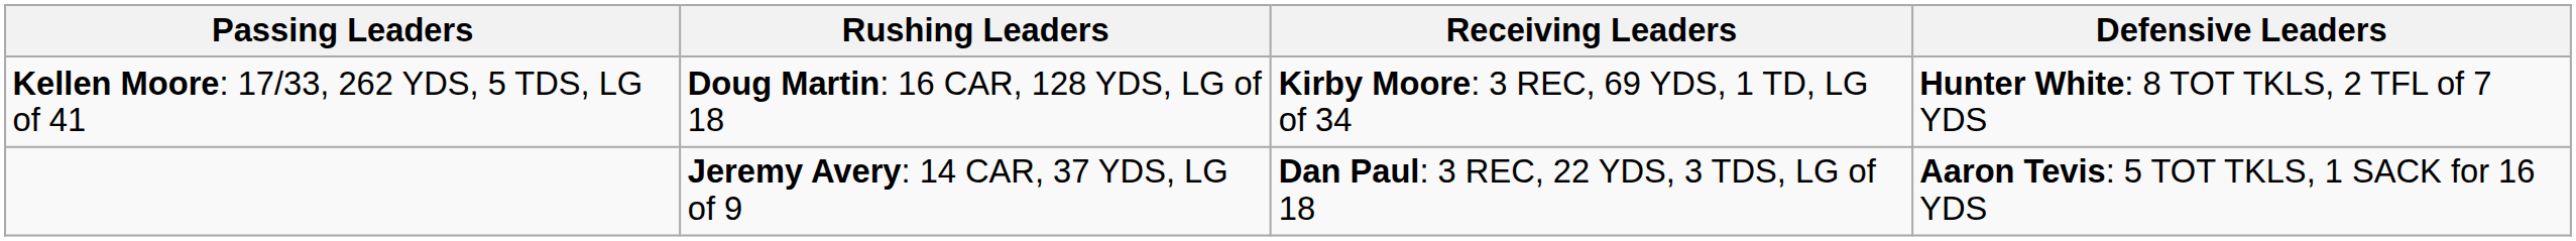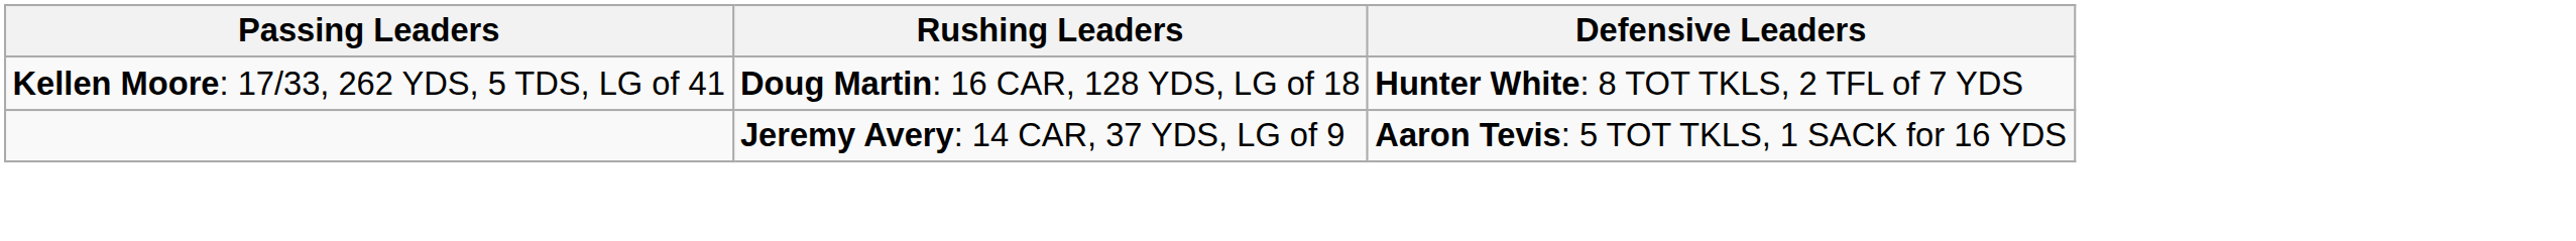- column: Receiving Leaders | Kirby Moore: 3 REC, 69 YDS, 1 TD, LG of 34 | Dan Paul: 3 REC, 22 YDS, 3 TDS, LG of 18
